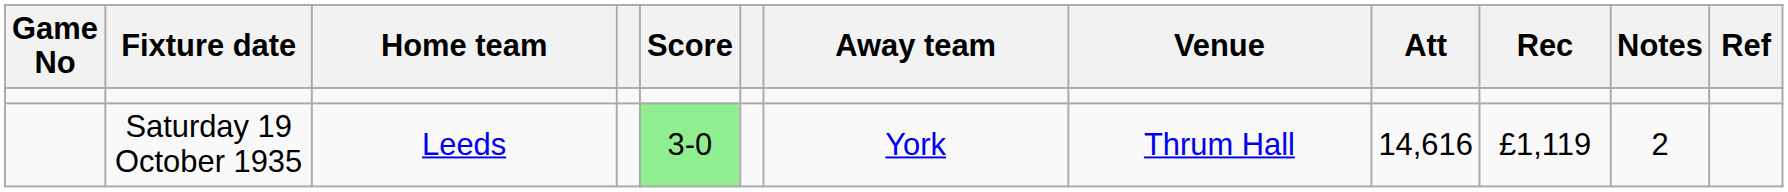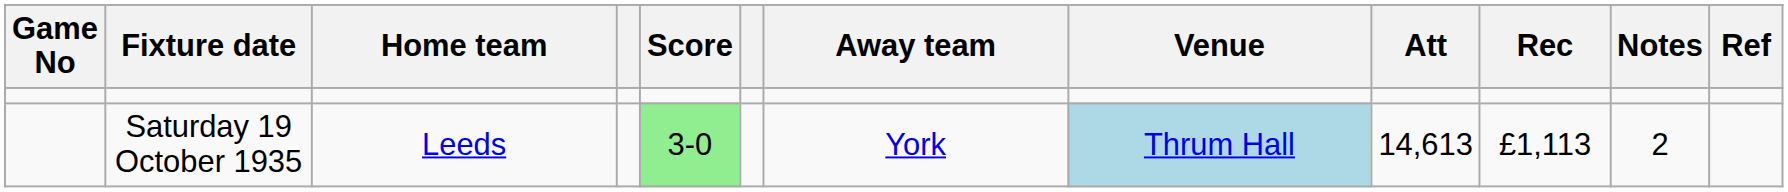Saturday 19 October 1935 | Venue: no background -> lightblue background
Saturday 19 October 1935 | Att: 14,616 -> 14,613
Saturday 19 October 1935 | Rec: £1,119 -> £1,113
